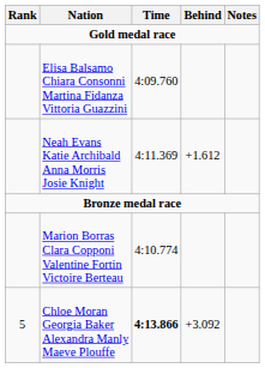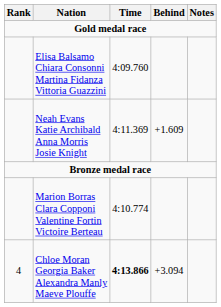Neah Evans Katie Archibald Anna Morris Josie Knight | Behind: +1.612 -> +1.609
Chloe Moran Georgia Baker Alexandra Manly Maeve Plouffe | Rank: 5 -> 4
Chloe Moran Georgia Baker Alexandra Manly Maeve Plouffe | Behind: +3.092 -> +3.094
